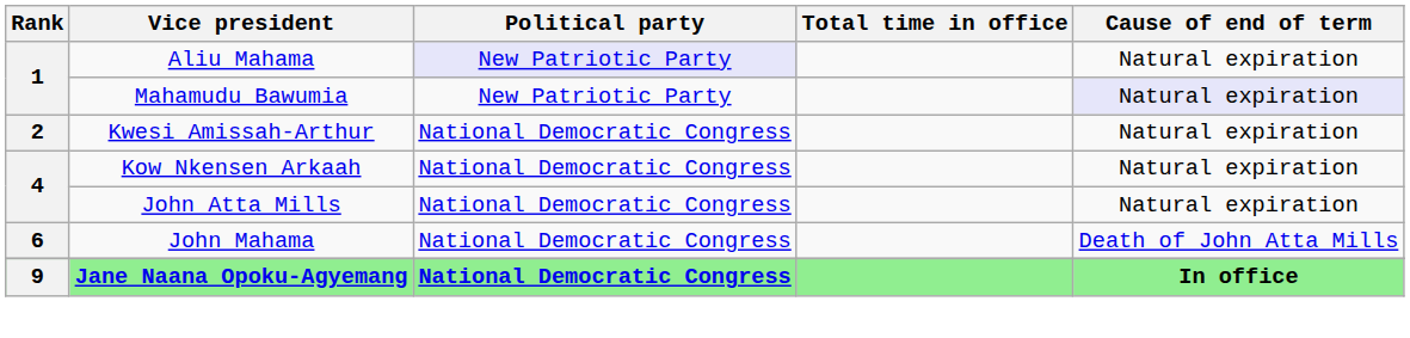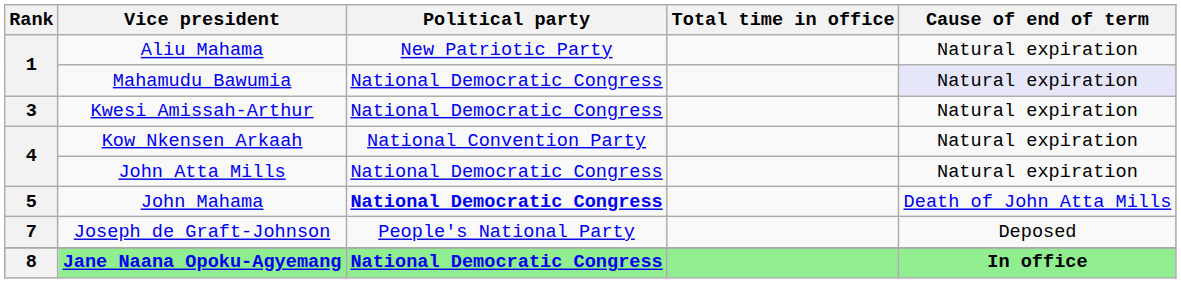Aliu Mahama | Political party: lavender background -> no background
Mahamudu Bawumia | Political party: New Patriotic Party -> National Democratic Congress
Kwesi Amissah-Arthur | Rank: 2 -> 3
Kow Nkensen Arkaah | Political party: National Democratic Congress -> National Convention Party
John Mahama | Rank: 6 -> 5
John Mahama | Political party: normal -> bold
+ row: 7 | Joseph de Graft-Johnson | People's National Party | Deposed
Jane Naana Opoku-Agyemang | Rank: 9 -> 8
